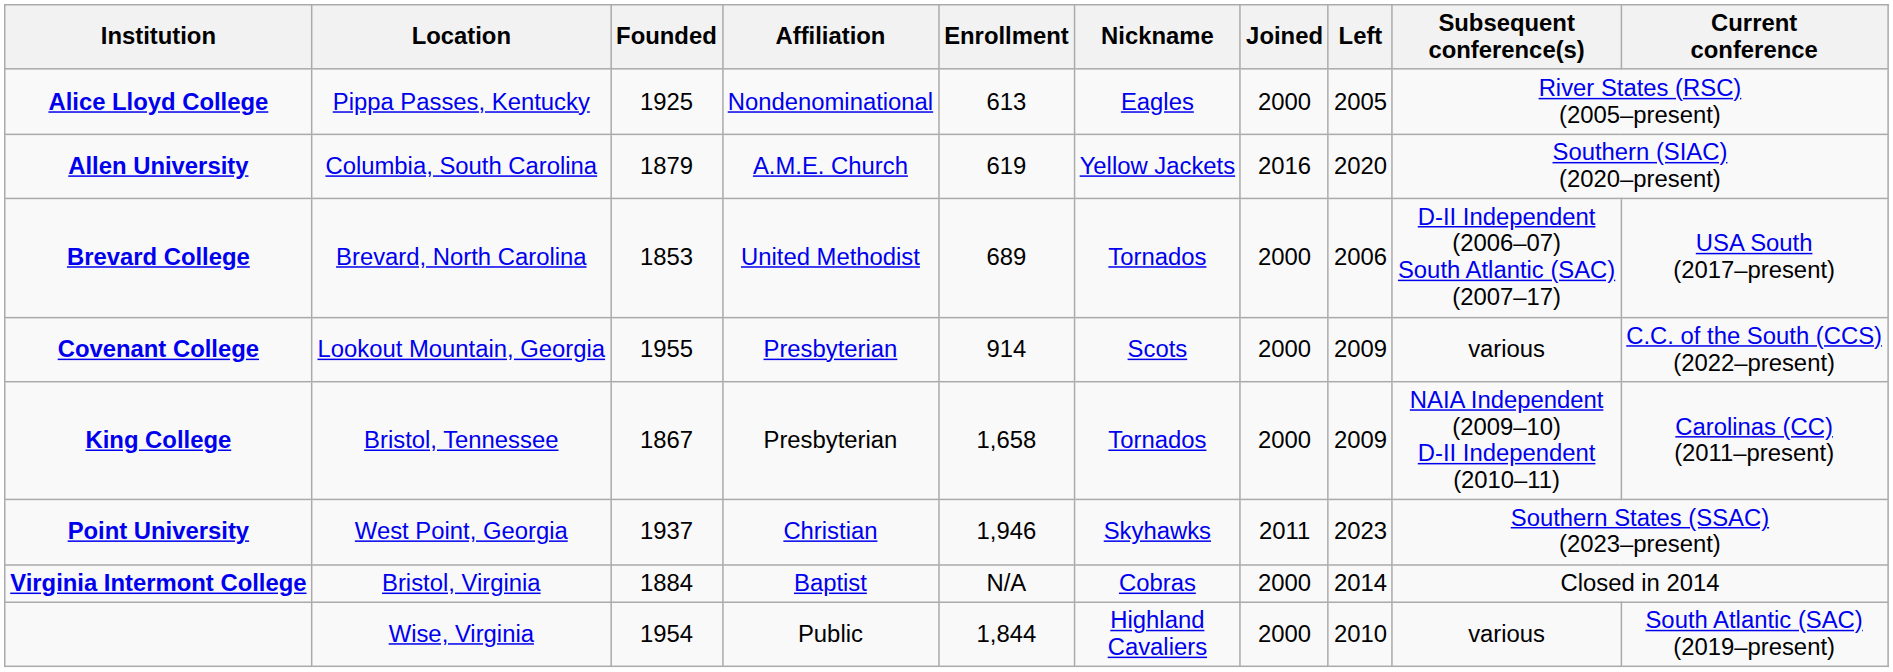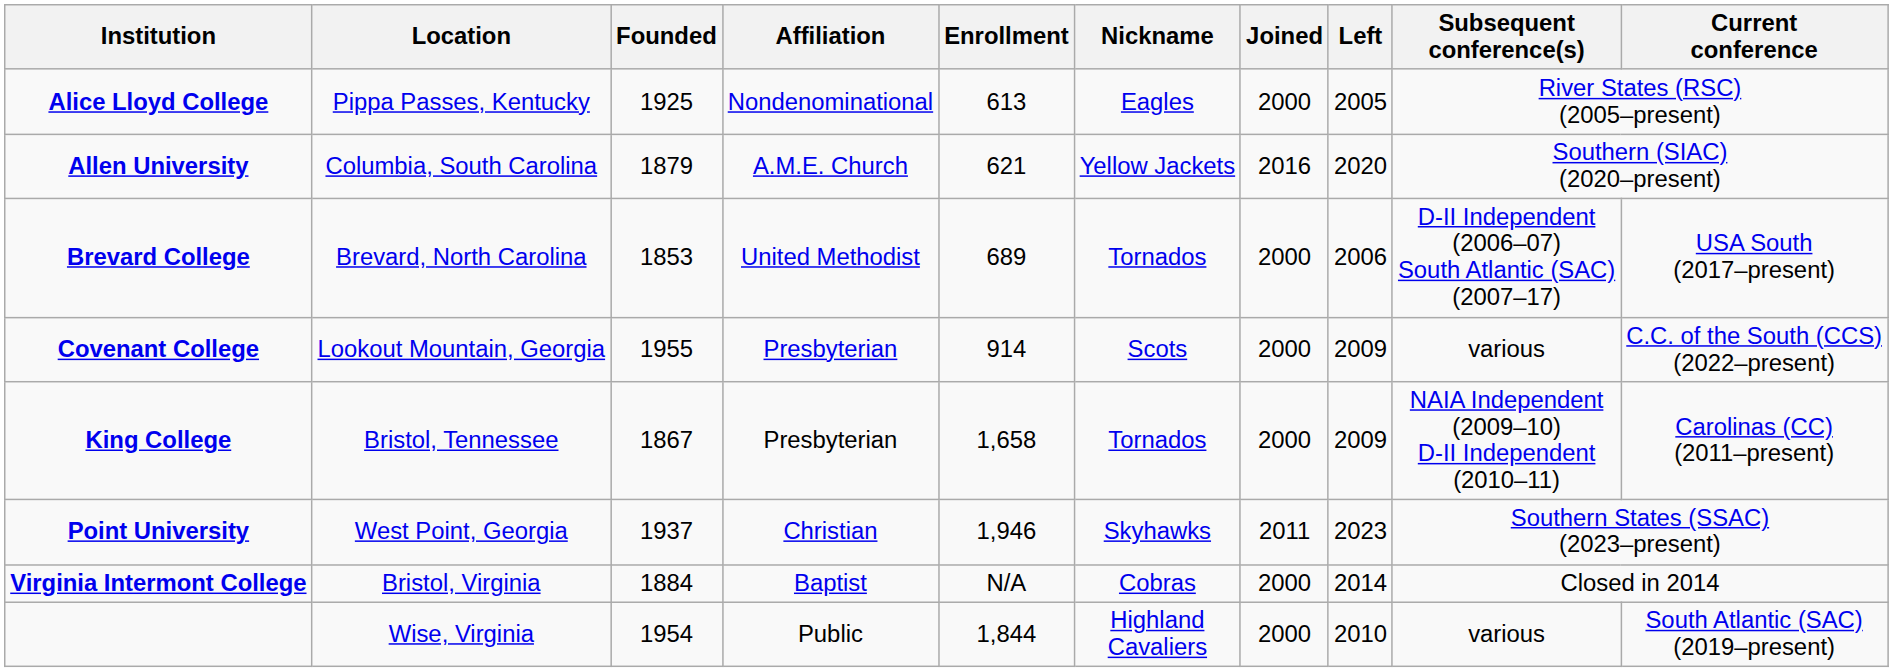Allen University | Enrollment: 619 -> 621
